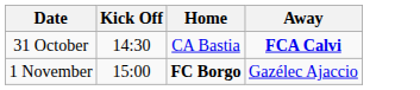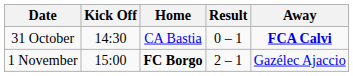+ column: Result | 0 – 1 | 2 – 1
